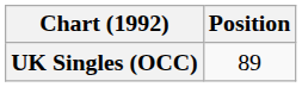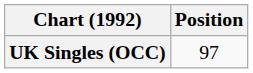UK Singles (OCC) | Position: 89 -> 97
